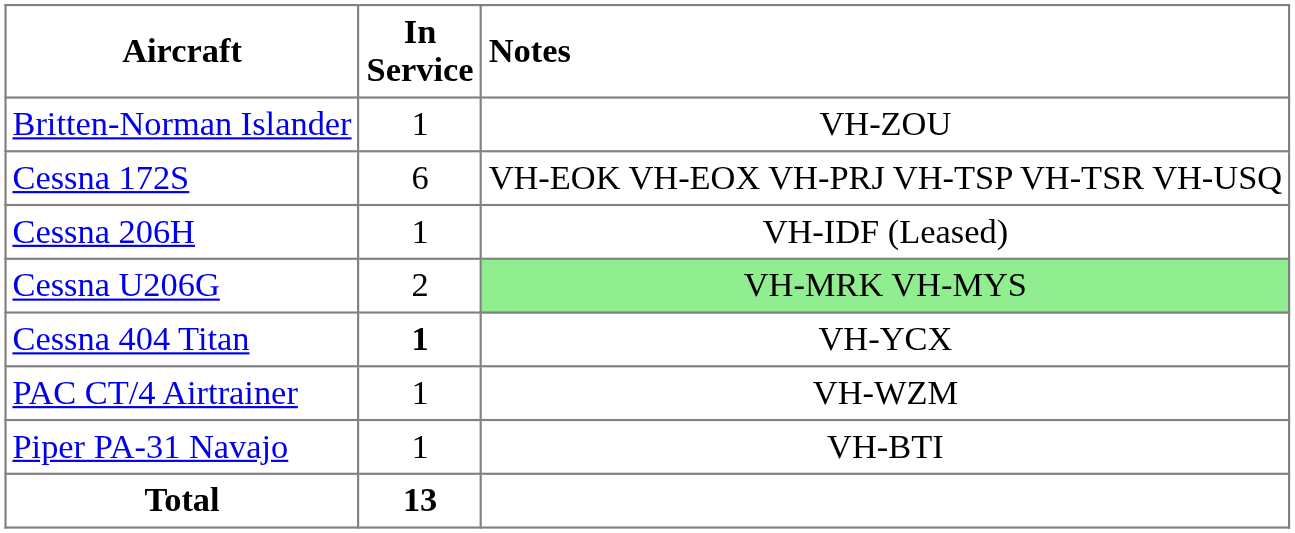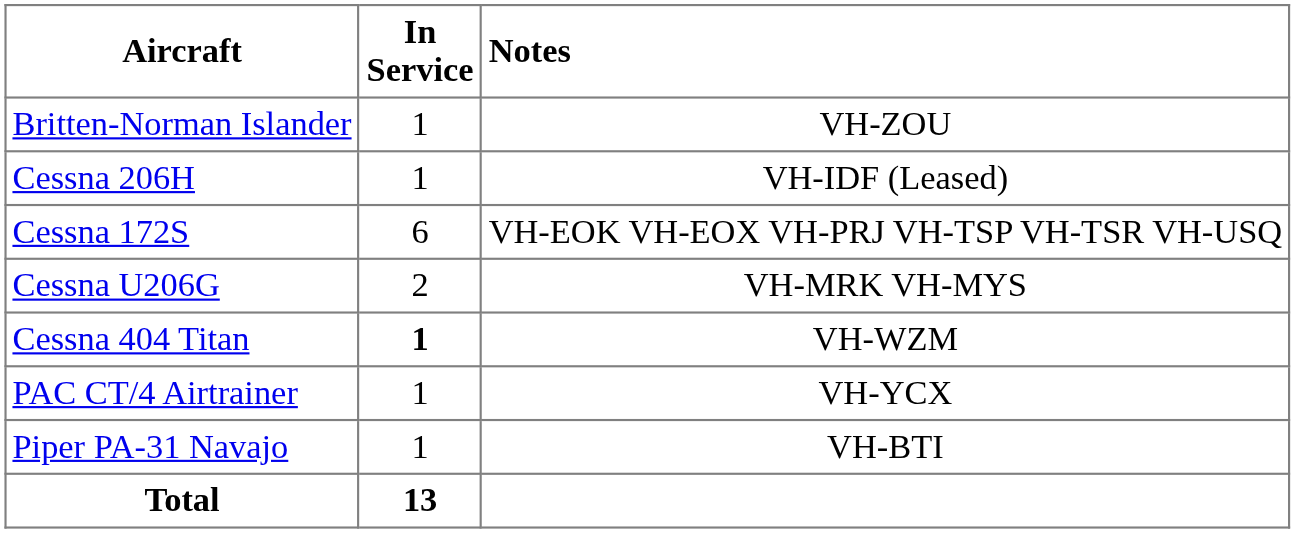rows swapped: Cessna 172S <-> Cessna 206H
Cessna U206G | Notes: lightgreen background -> no background
Cessna 404 Titan | Notes: VH-YCX -> VH-WZM
PAC CT/4 Airtrainer | Notes: VH-WZM -> VH-YCX
